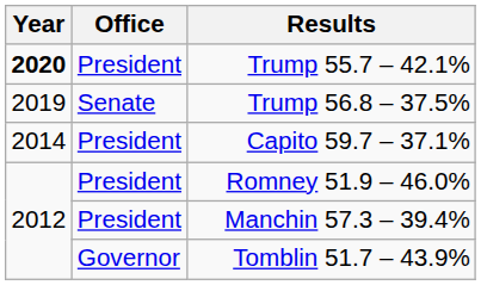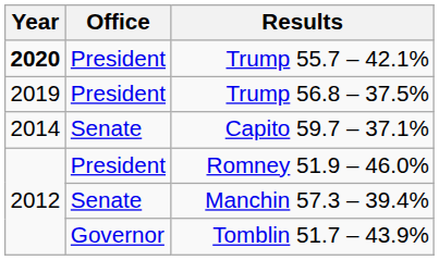Trump 56.8 – 37.5% | Office: Senate -> President
Capito 59.7 – 37.1% | Office: President -> Senate
Manchin 57.3 – 39.4% | Office: President -> Senate
